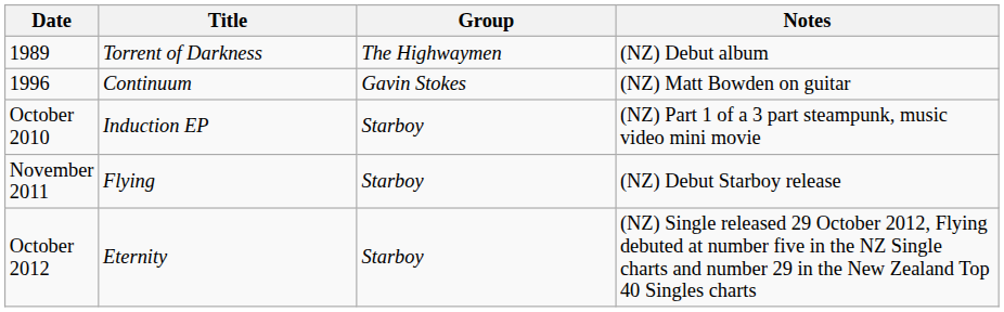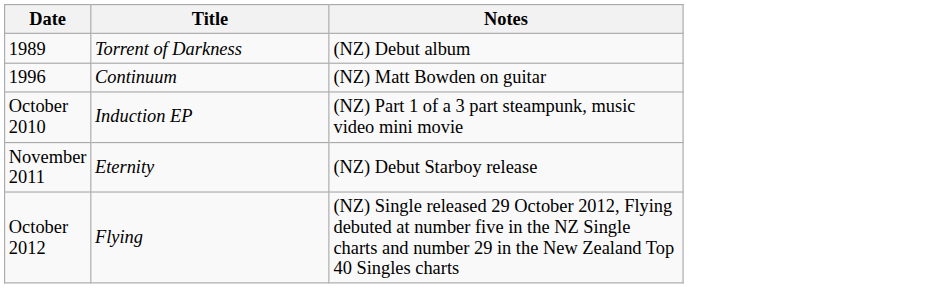- column: Group | The Highwaymen | Gavin Stokes | Starboy | Starboy | Starboy
November 2011 | Title: Flying -> Eternity
October 2012 | Title: Eternity -> Flying
